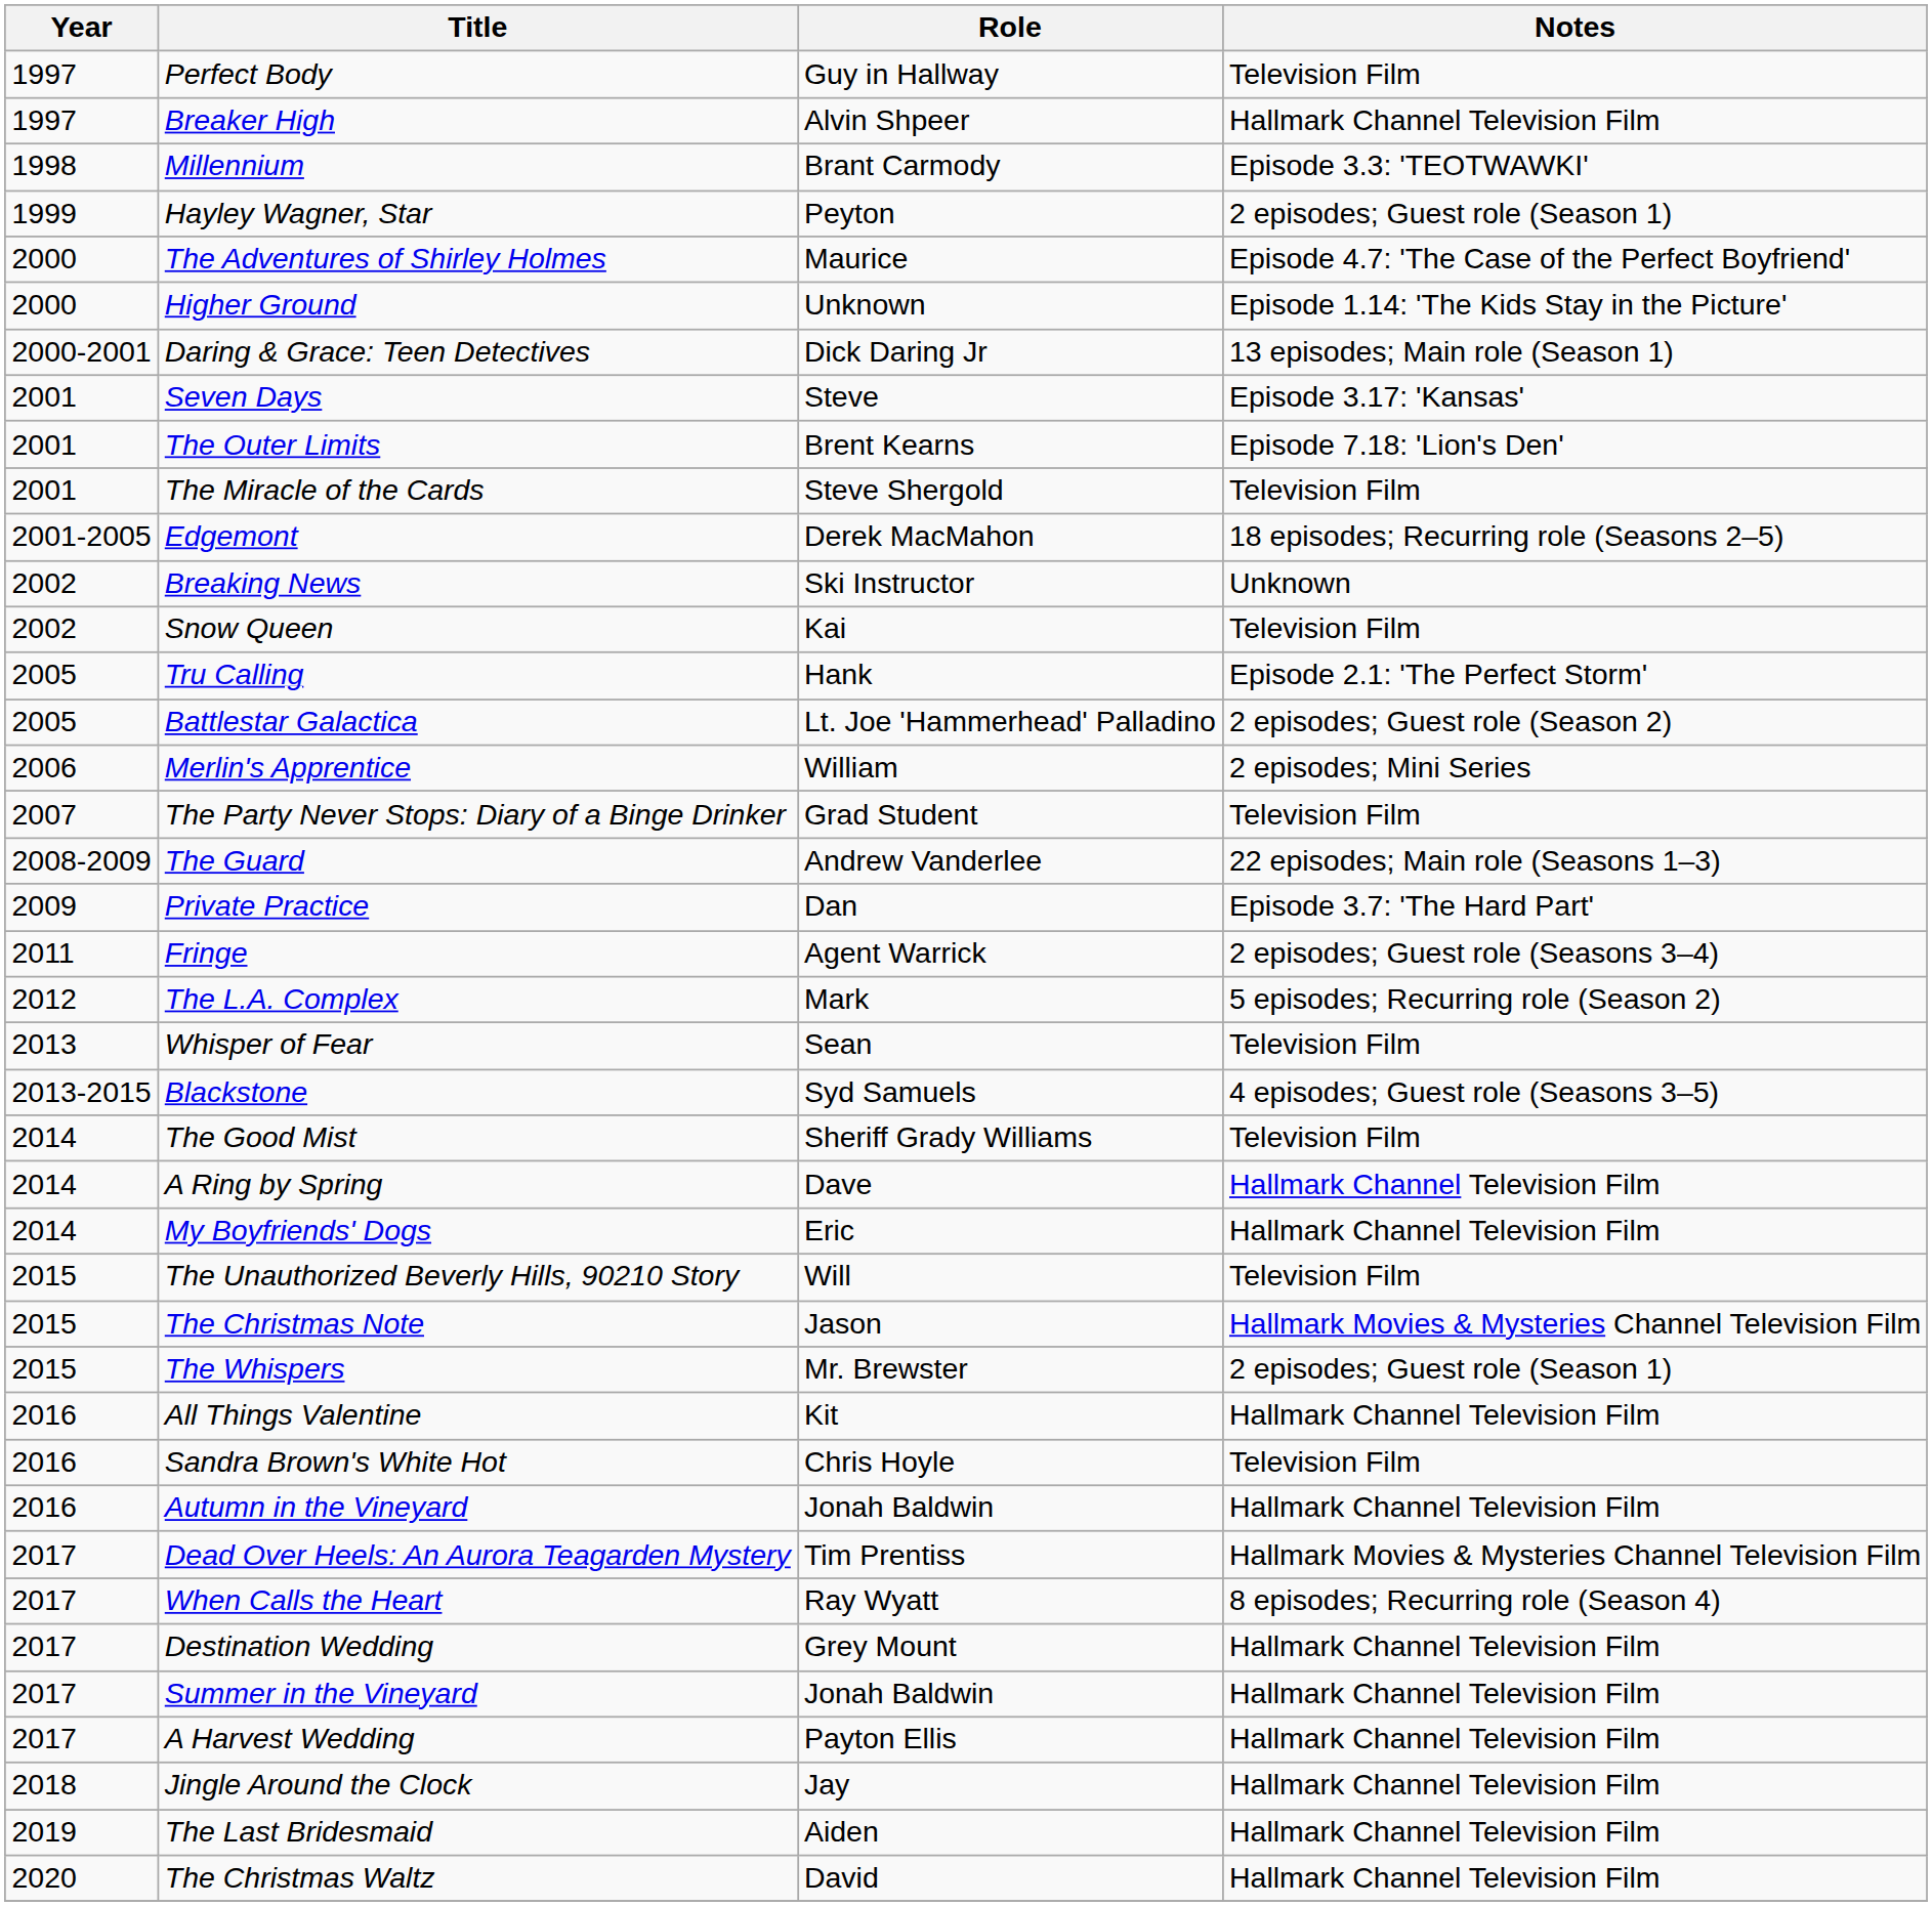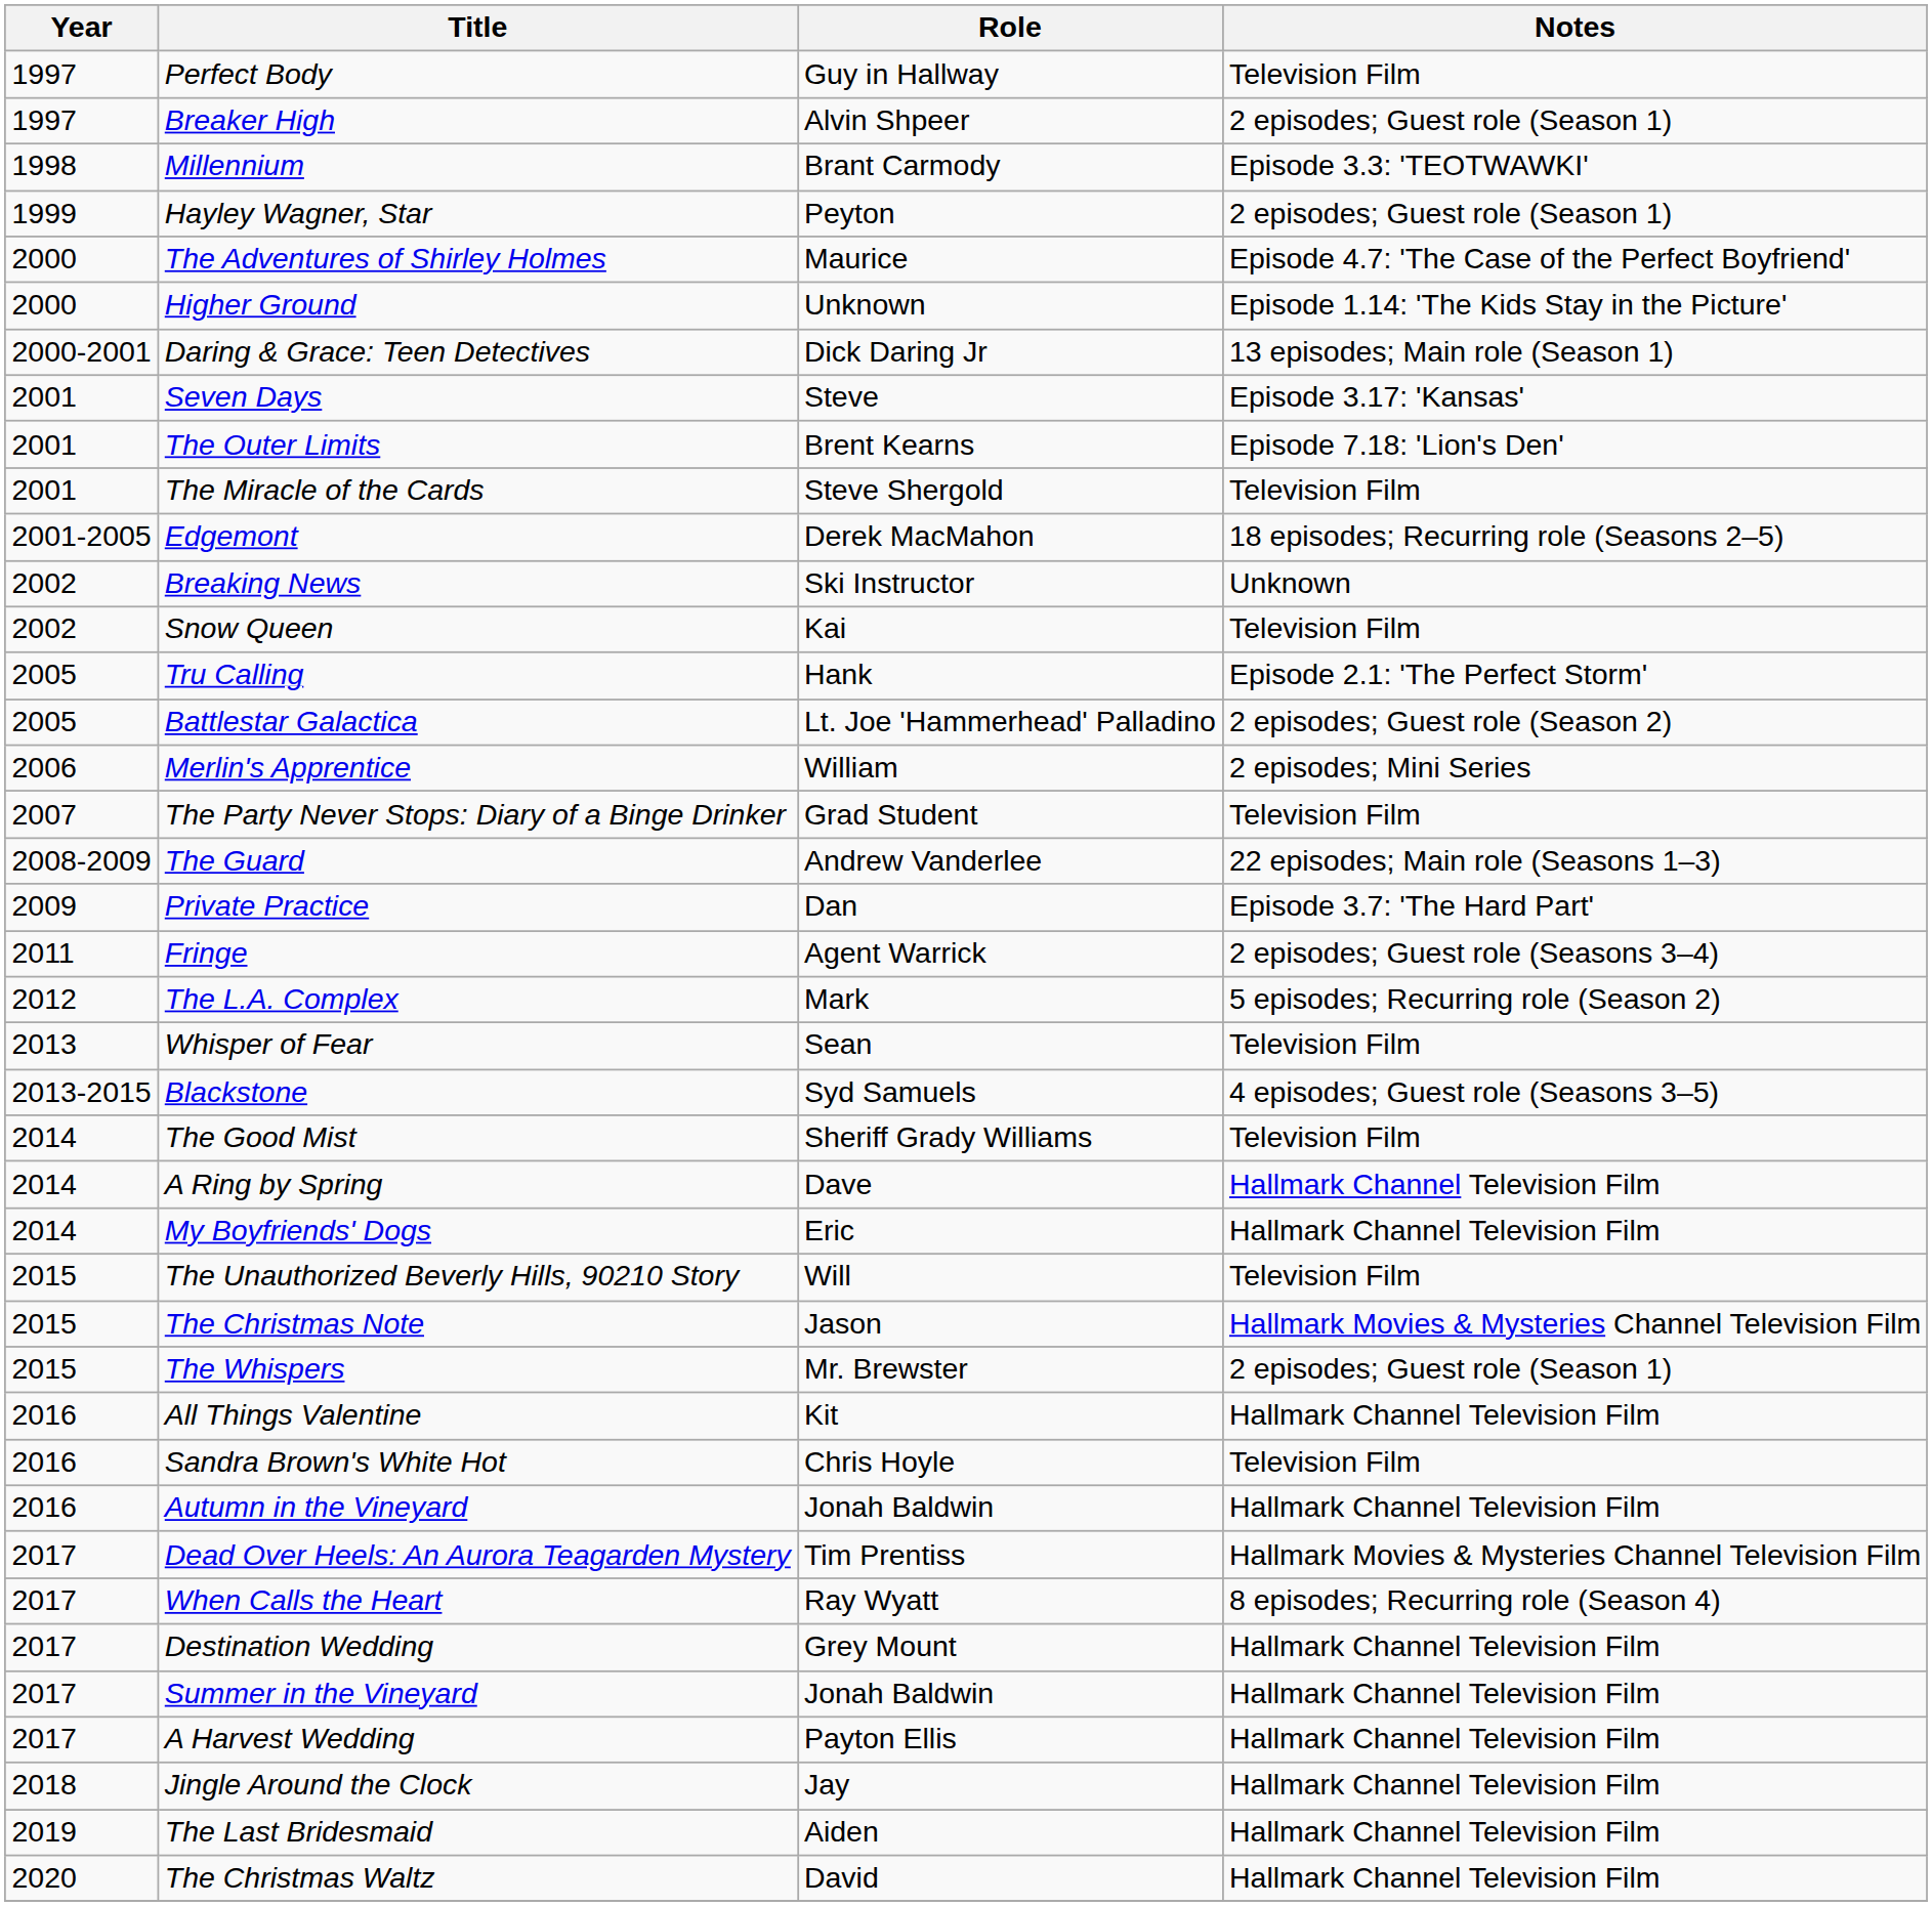Breaker High | Notes: Hallmark Channel Television Film -> 2 episodes; Guest role (Season 1)
